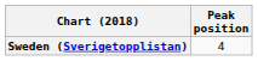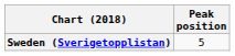Sweden (Sverigetopplistan) | Peak position: 4 -> 5
